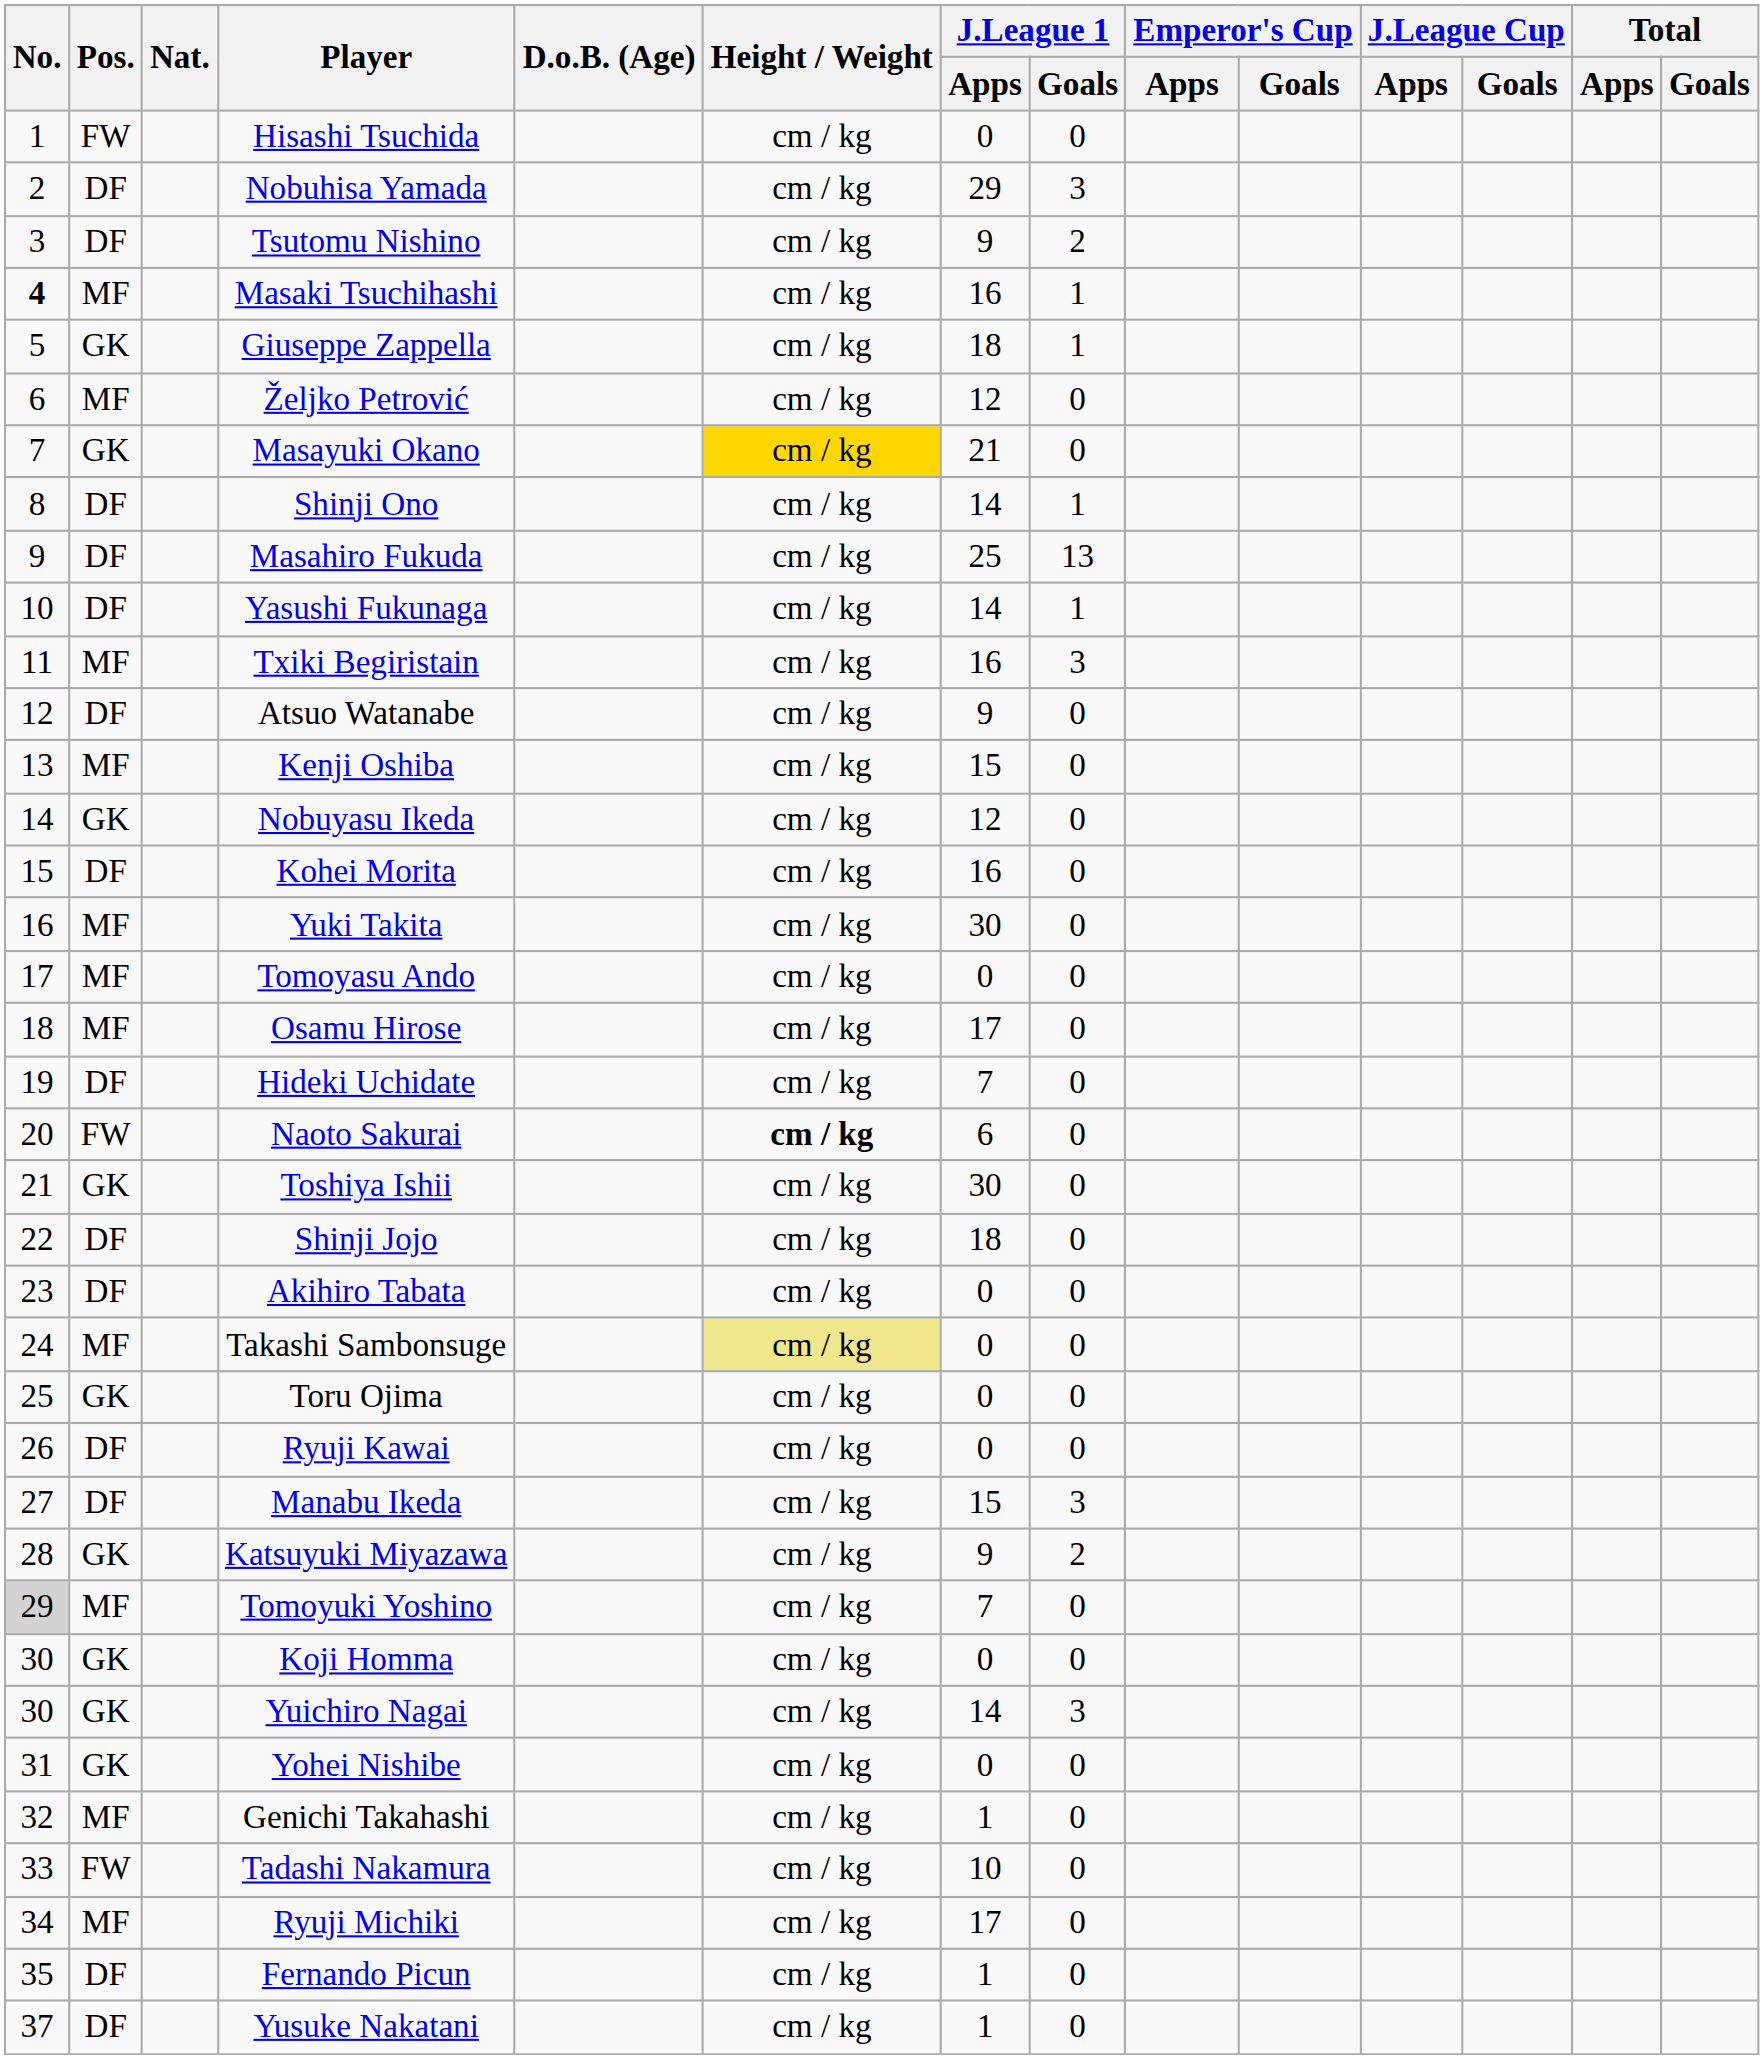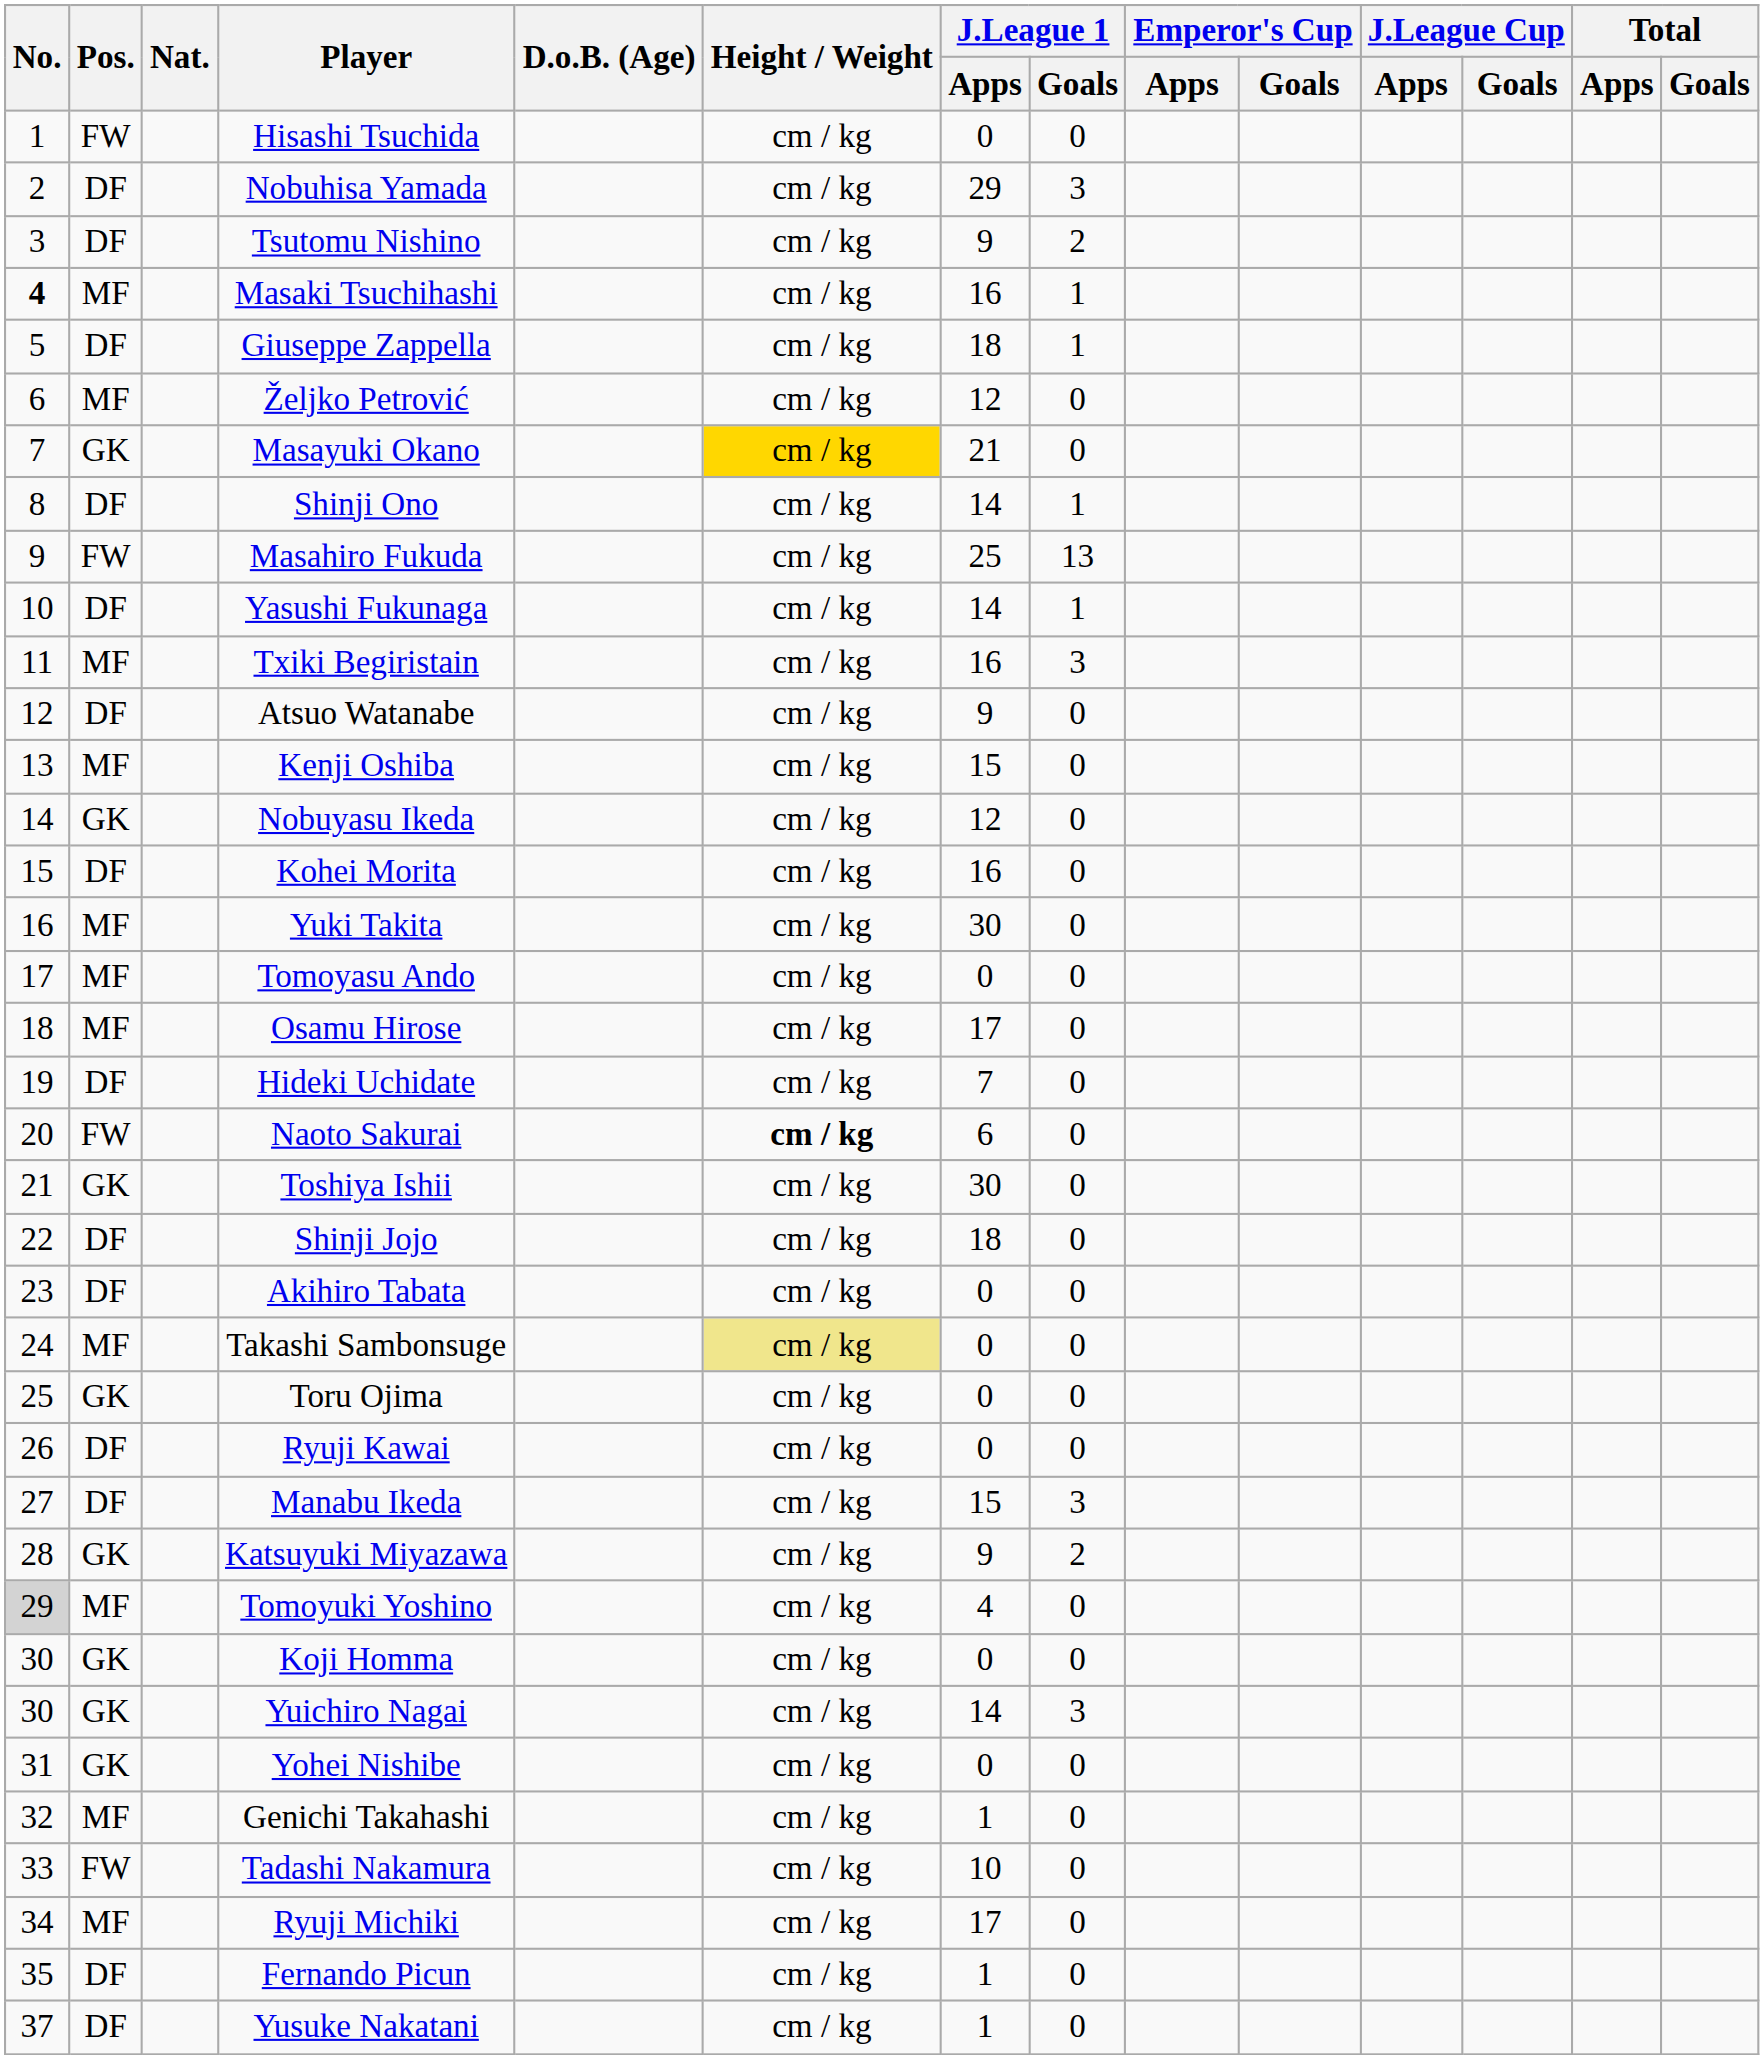Giuseppe Zappella | Pos.: GK -> DF
Masahiro Fukuda | Pos.: DF -> FW
Tomoyuki Yoshino | J.League 1 / Apps: 7 -> 4
